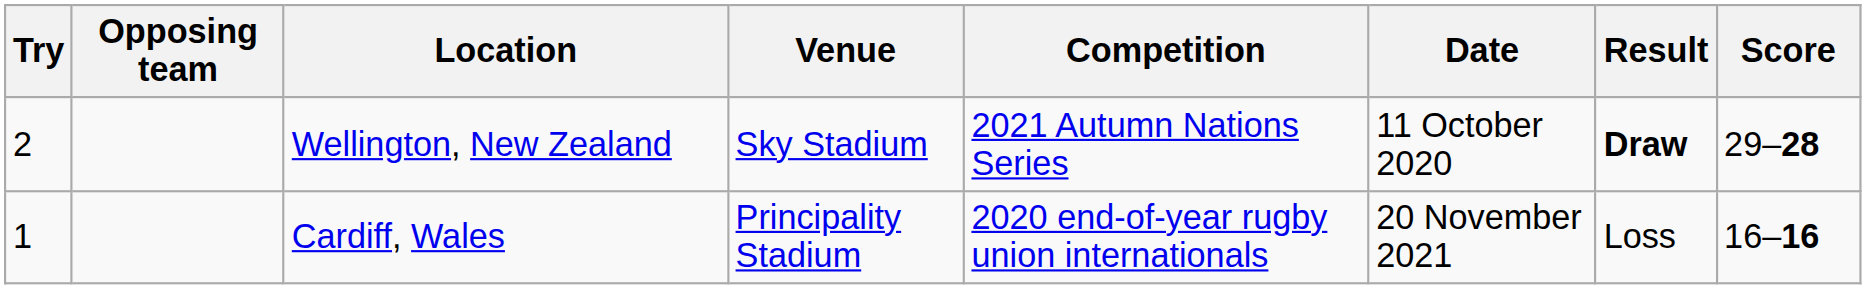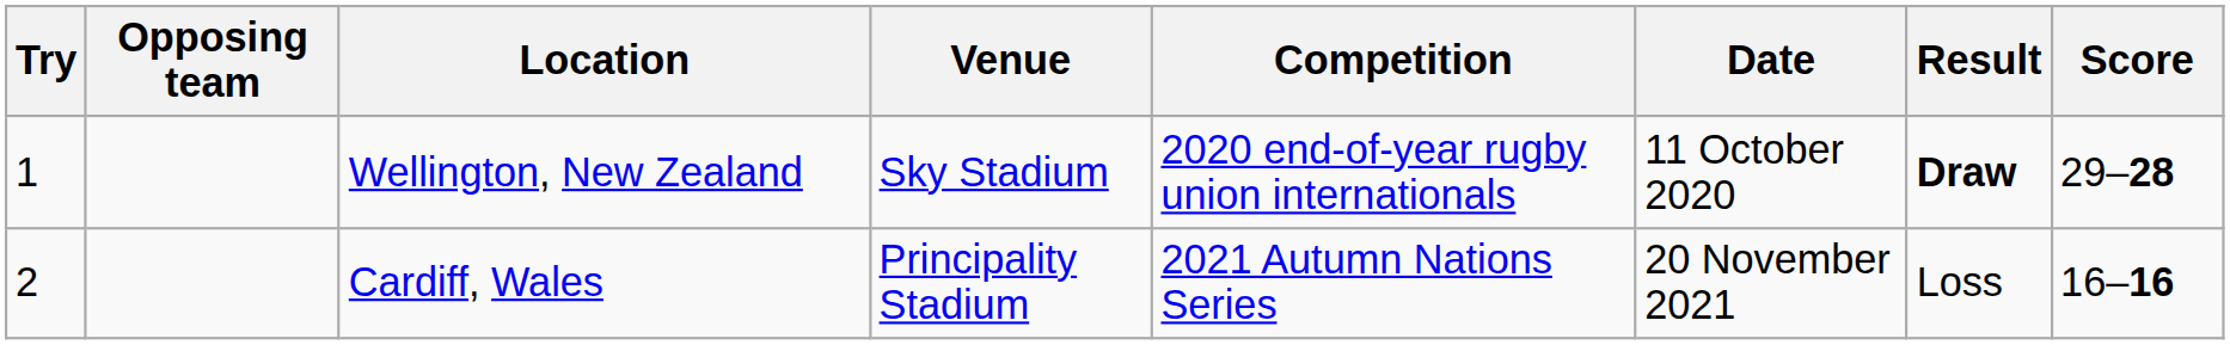Wellington, New Zealand | Try: 2 -> 1
Wellington, New Zealand | Competition: 2021 Autumn Nations Series -> 2020 end-of-year rugby union internationals
Cardiff, Wales | Try: 1 -> 2
Cardiff, Wales | Competition: 2020 end-of-year rugby union internationals -> 2021 Autumn Nations Series
